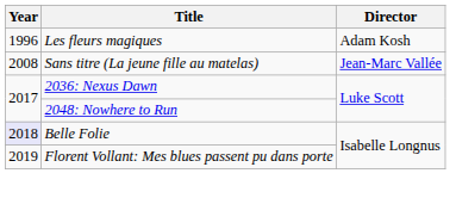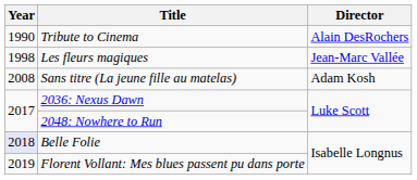+ row: 1990 | Tribute to Cinema | Alain DesRochers
Les fleurs magiques | Year: 1996 -> 1998
Les fleurs magiques | Director: Adam Kosh -> Jean-Marc Vallée
Sans titre (La jeune fille au matelas) | Director: Jean-Marc Vallée -> Adam Kosh
